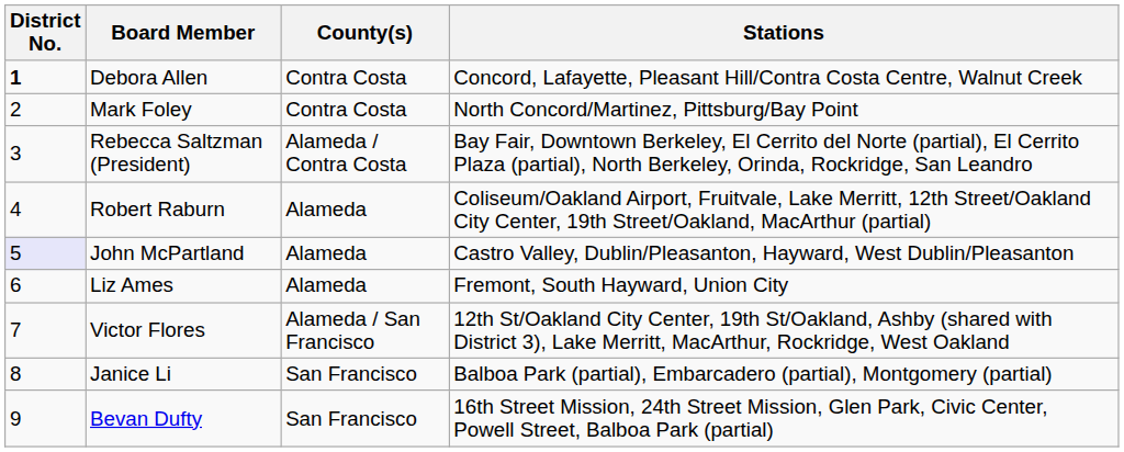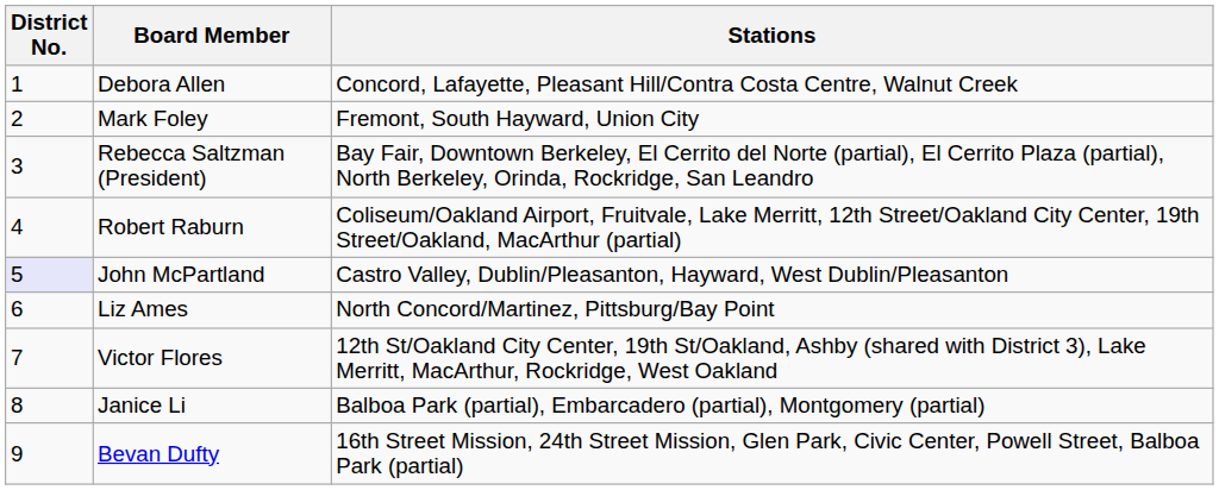- column: County(s) | Contra Costa | Contra Costa | Alameda / Contra Costa | Alameda | Alameda | Alameda | Alameda / San Francisco | San Francisco | San Francisco
Debora Allen | District No.: bold -> normal
Mark Foley | Stations: North Concord/Martinez, Pittsburg/Bay Point -> Fremont, South Hayward, Union City
Liz Ames | Stations: Fremont, South Hayward, Union City -> North Concord/Martinez, Pittsburg/Bay Point
